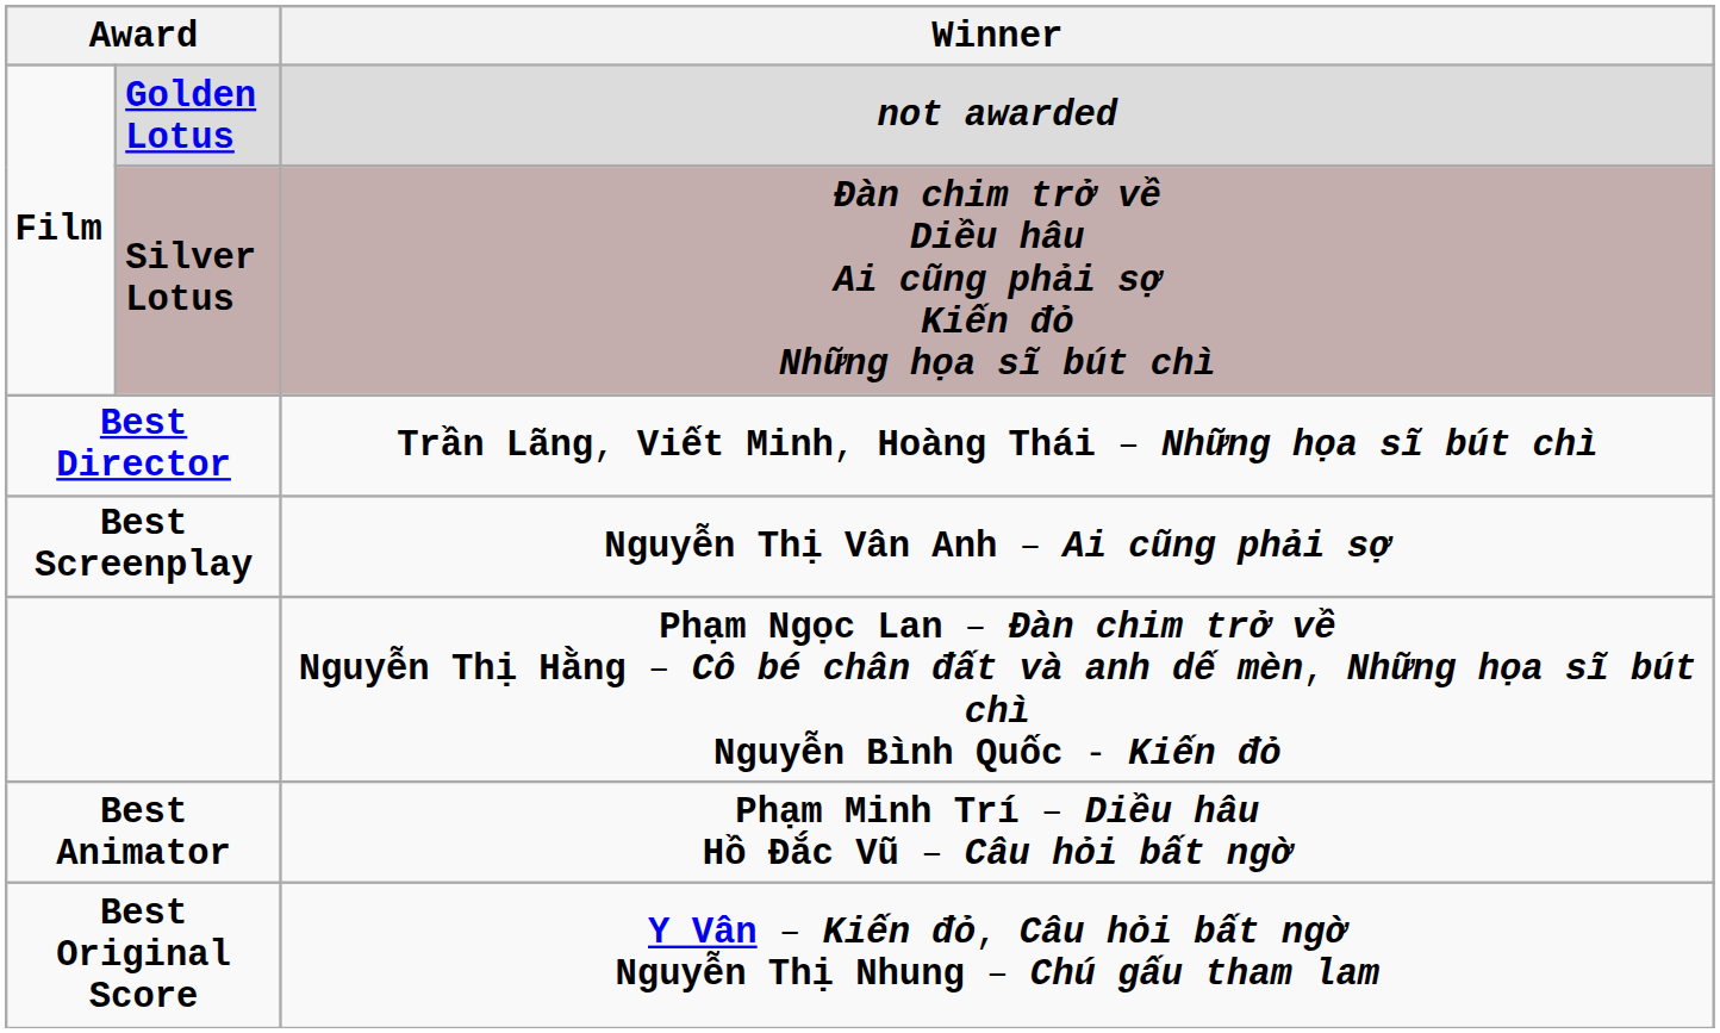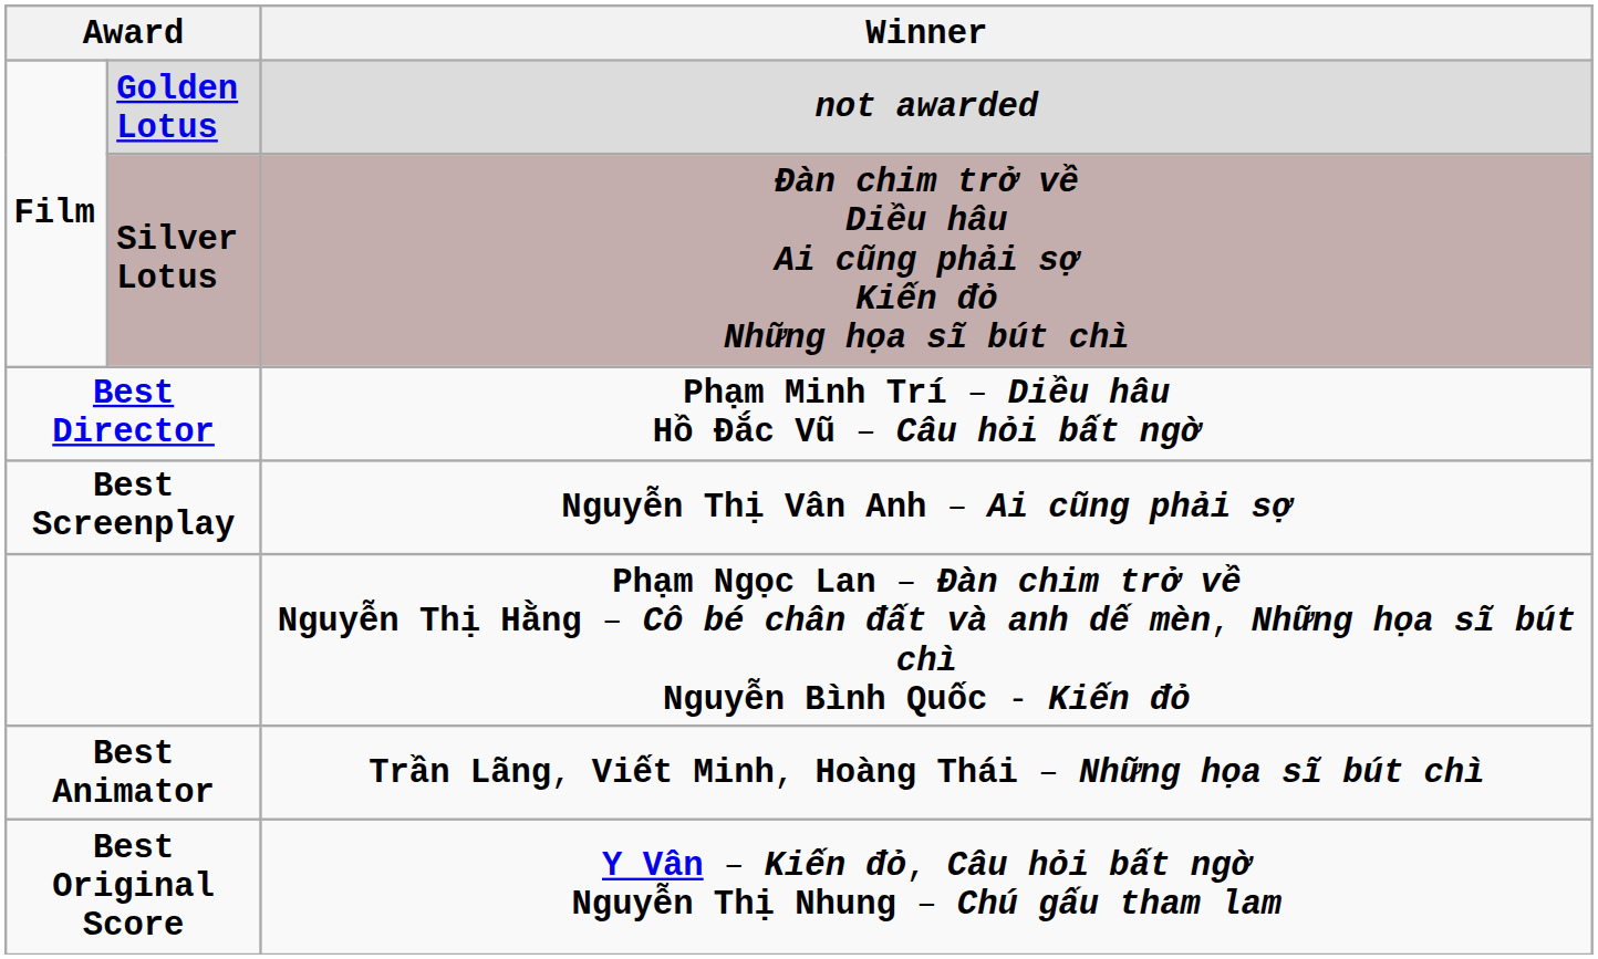Best Director | Winner: Trần Lãng, Viết Minh, Hoàng Thái – Những họa sĩ bút chì -> Phạm Minh Trí – Diều hâu Hồ Đắc Vũ – Câu hỏi bất ngờ
Best Animator | Winner: Phạm Minh Trí – Diều hâu Hồ Đắc Vũ – Câu hỏi bất ngờ -> Trần Lãng, Viết Minh, Hoàng Thái – Những họa sĩ bút chì
